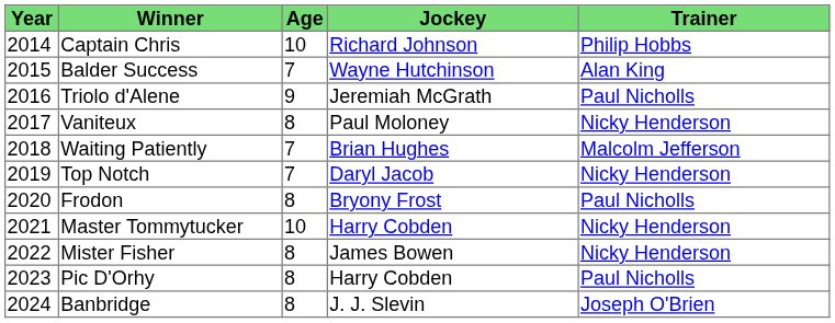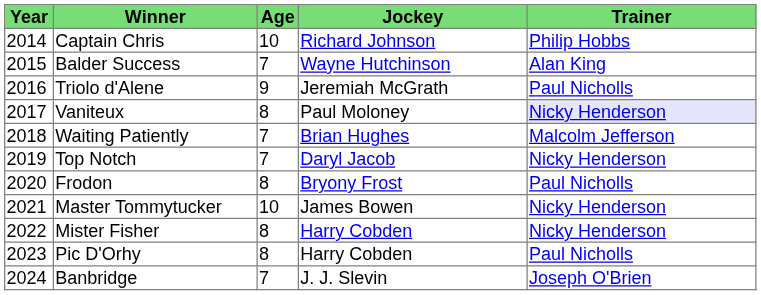Vaniteux | Trainer: no background -> lavender background
Master Tommytucker | Jockey: Harry Cobden -> James Bowen
Mister Fisher | Jockey: James Bowen -> Harry Cobden
Banbridge | Age: 8 -> 7
